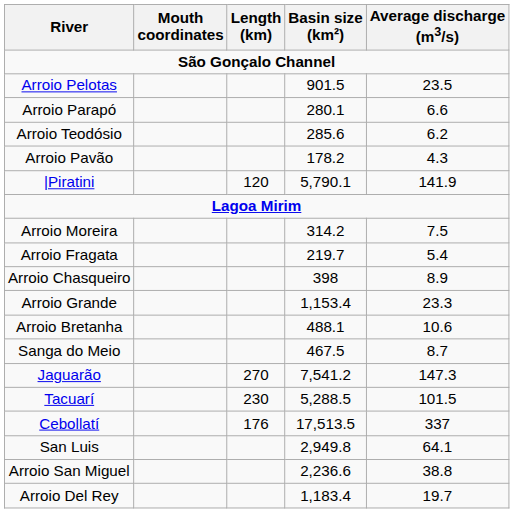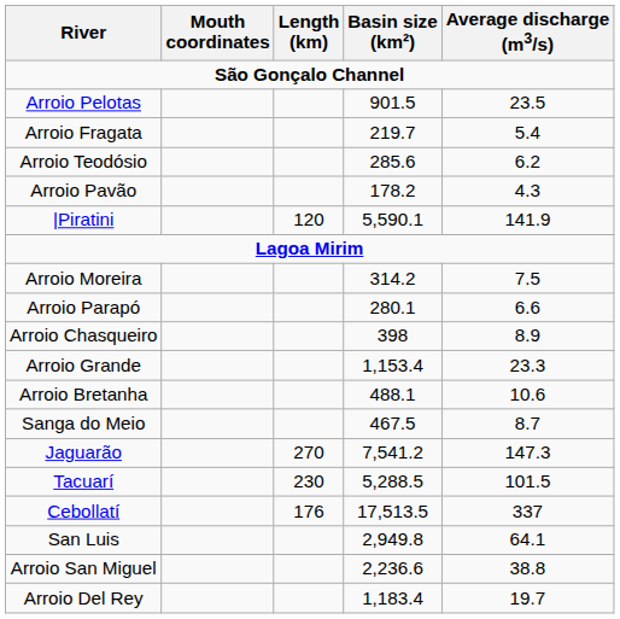rows swapped: Arroio Fragata <-> Arroio Parapó
|Piratini | Basin size (km²): 5,790.1 -> 5,590.1
